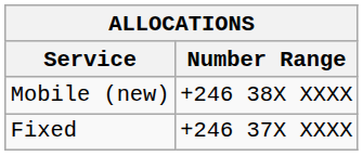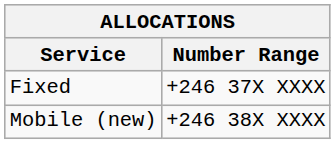rows swapped: Fixed <-> Mobile (new)
